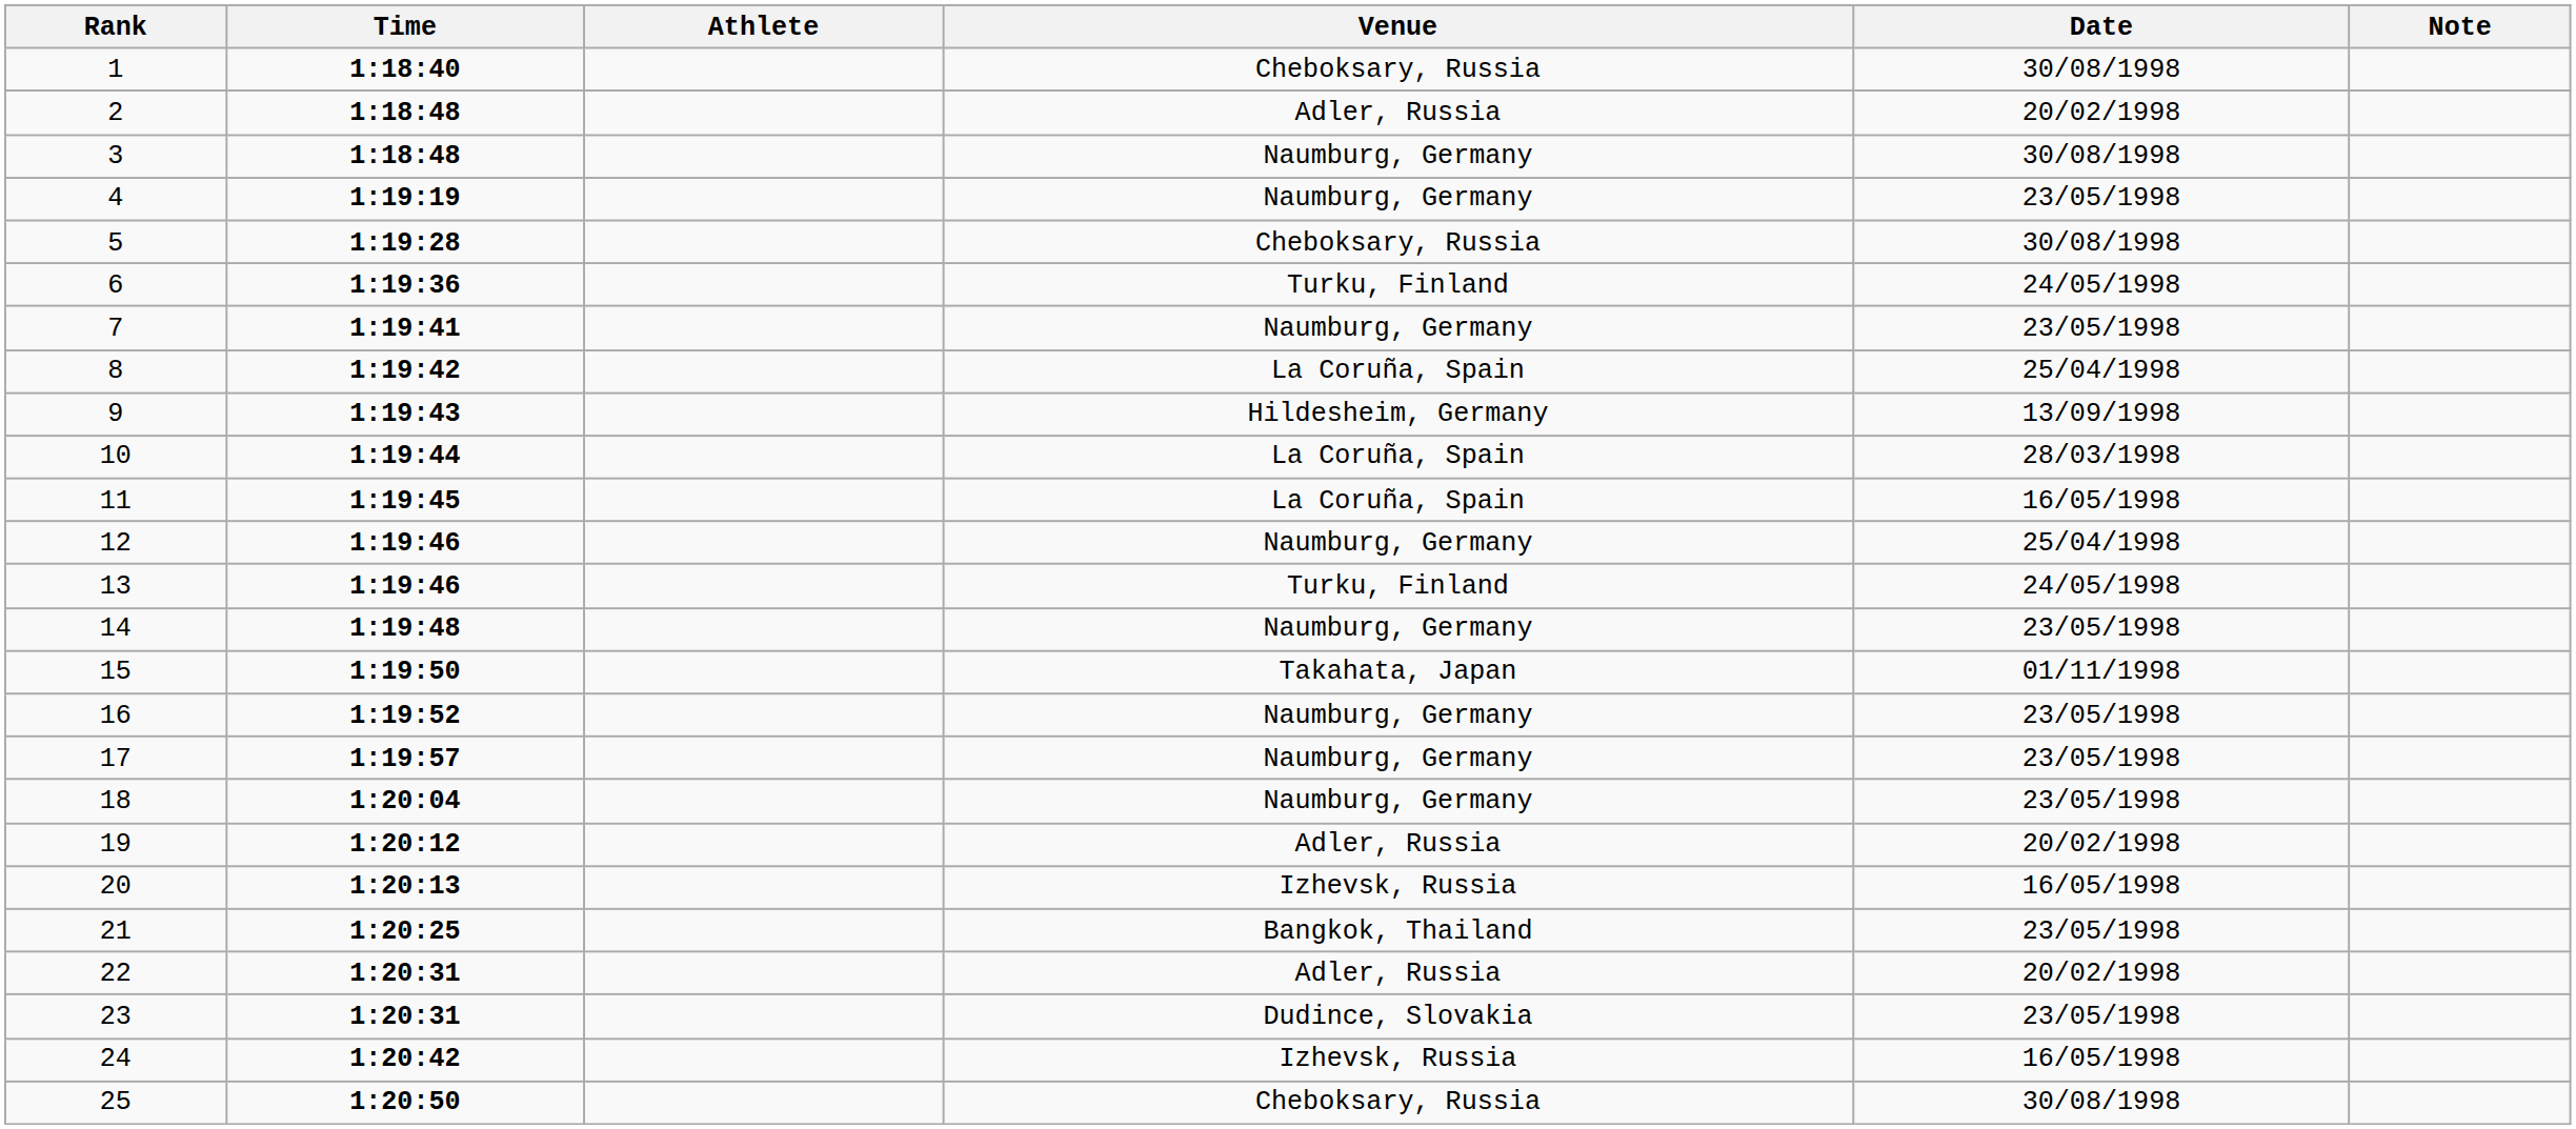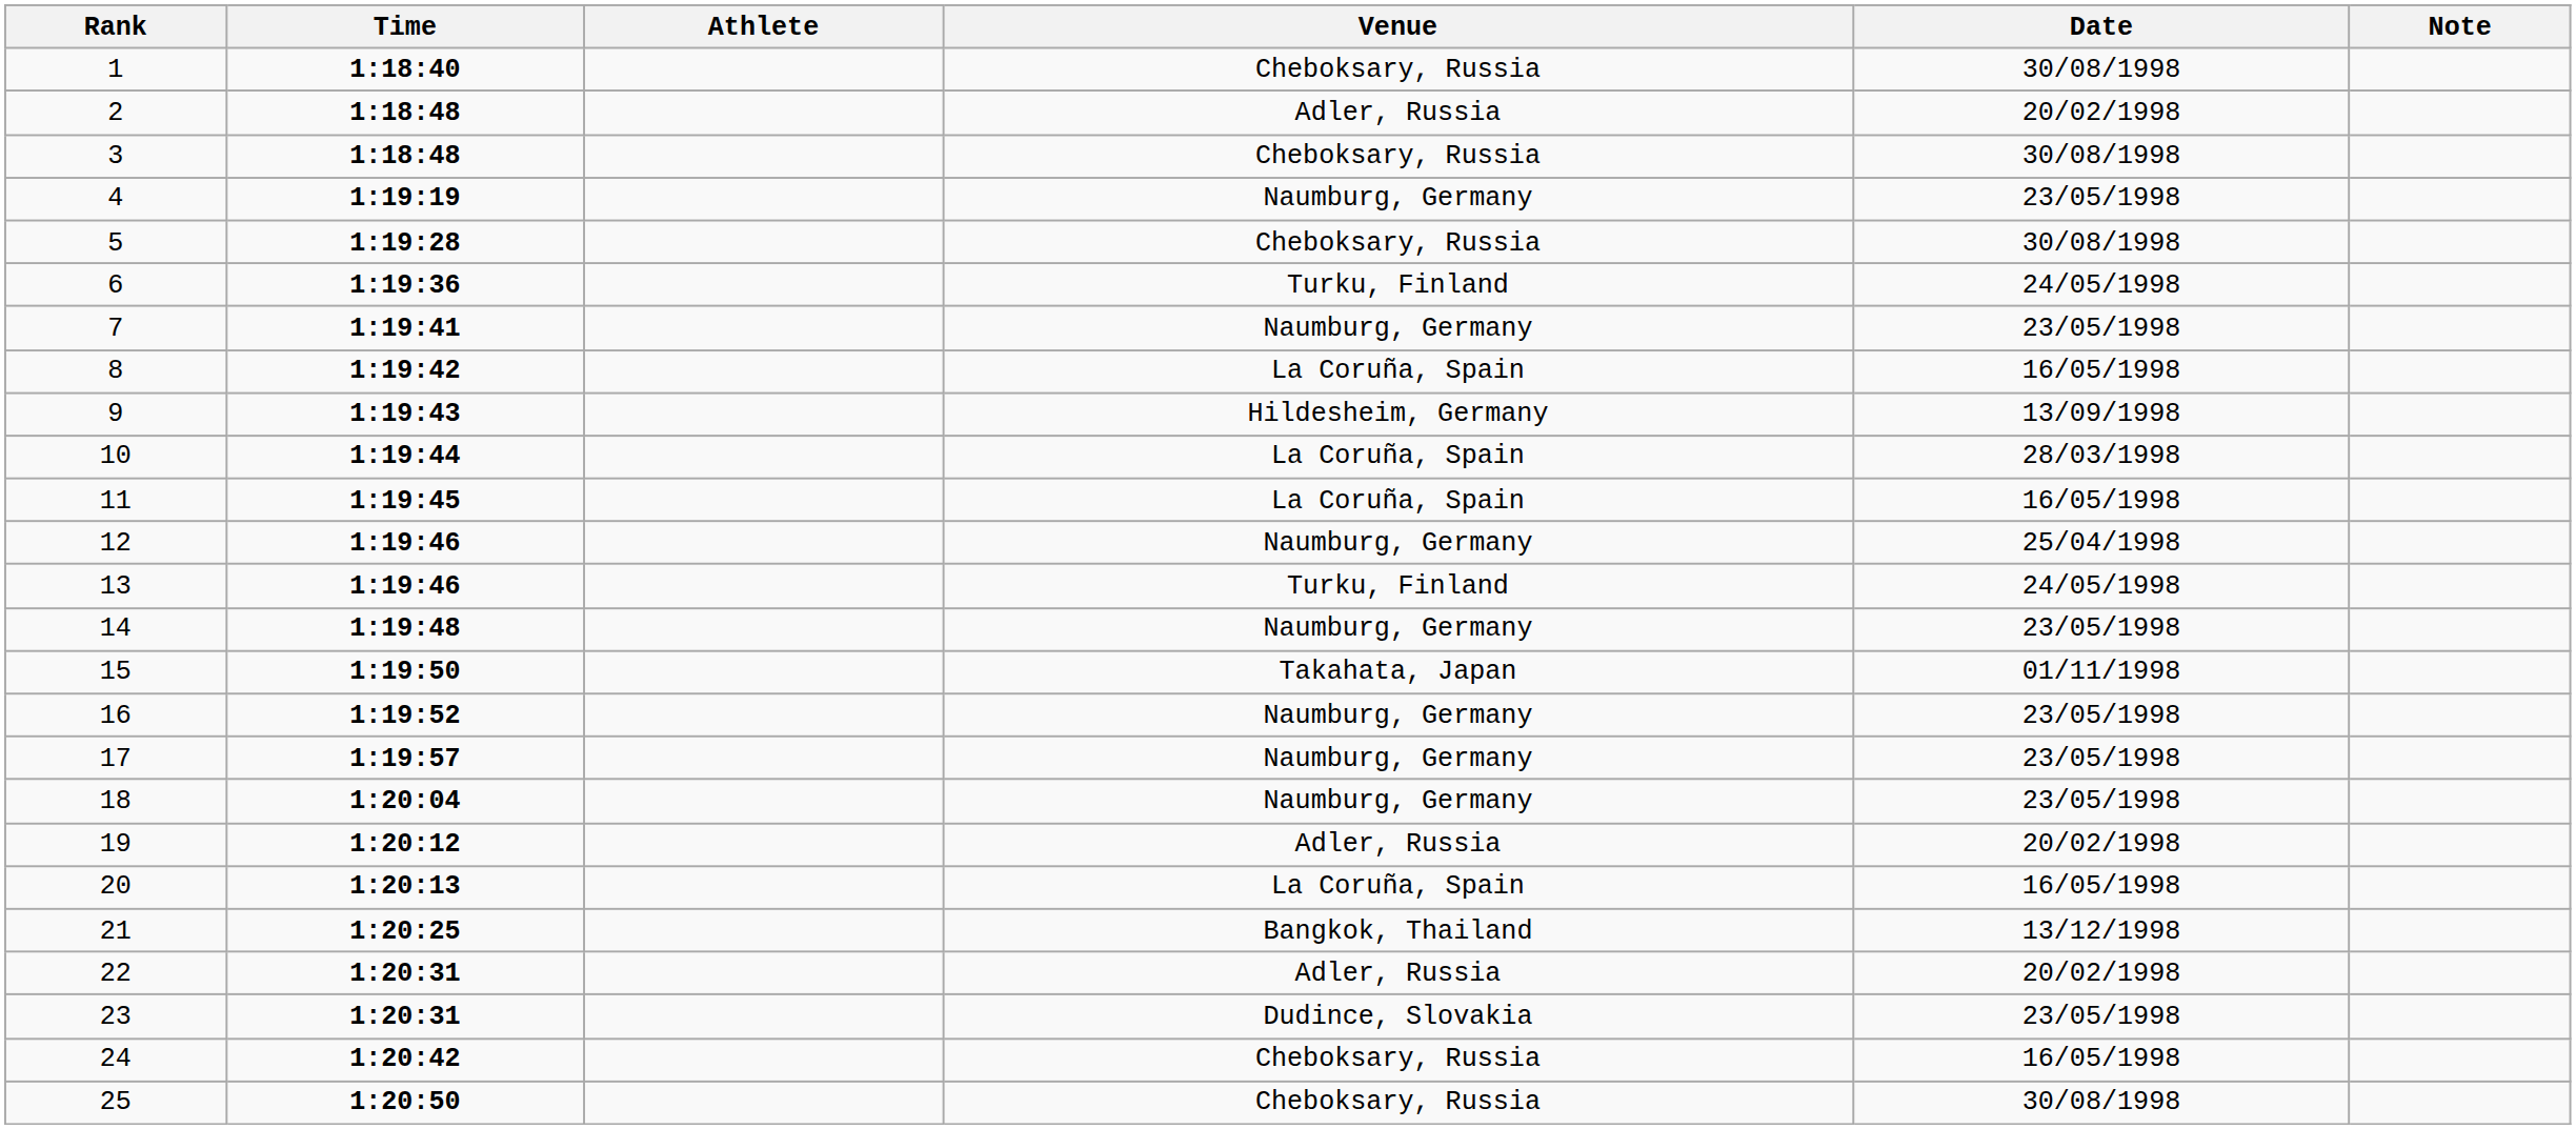3 | Venue: Naumburg, Germany -> Cheboksary, Russia
8 | Date: 25/04/1998 -> 16/05/1998
20 | Venue: Izhevsk, Russia -> La Coruña, Spain
21 | Date: 23/05/1998 -> 13/12/1998
24 | Venue: Izhevsk, Russia -> Cheboksary, Russia
